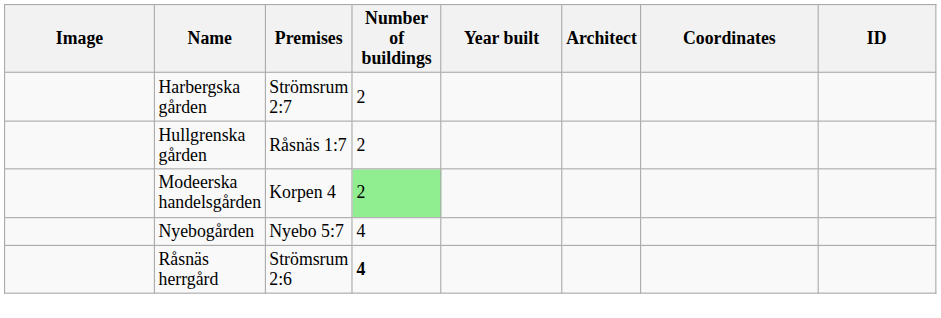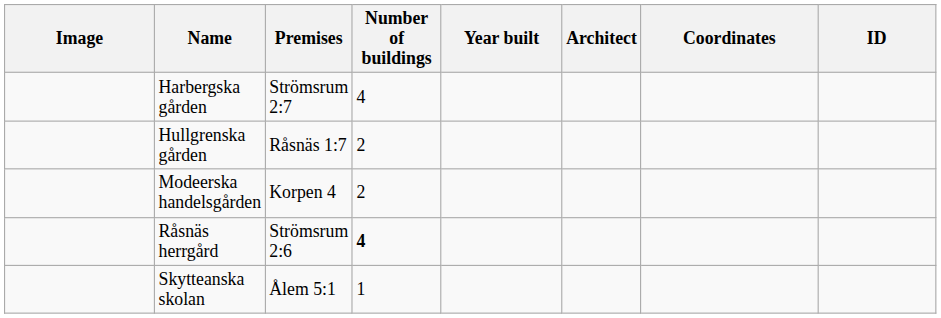Harbergska gården | Number of buildings: 2 -> 4
Modeerska handelsgården | Number of buildings: lightgreen background -> no background
- row: Nyebogården | Nyebo 5:7 | 4
+ row: Skytteanska skolan | Ålem 5:1 | 1
